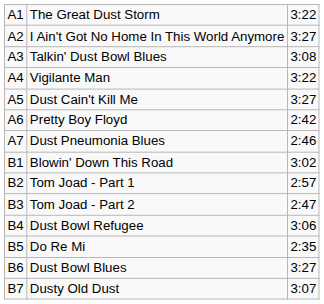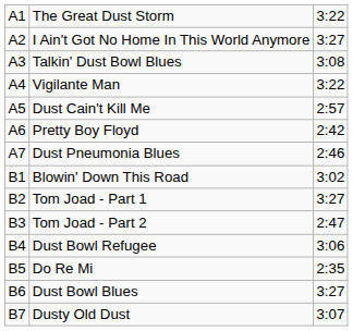Dust Cain't Kill Me | column 3: 3:27 -> 2:57
Tom Joad - Part 1 | column 3: 2:57 -> 3:27
